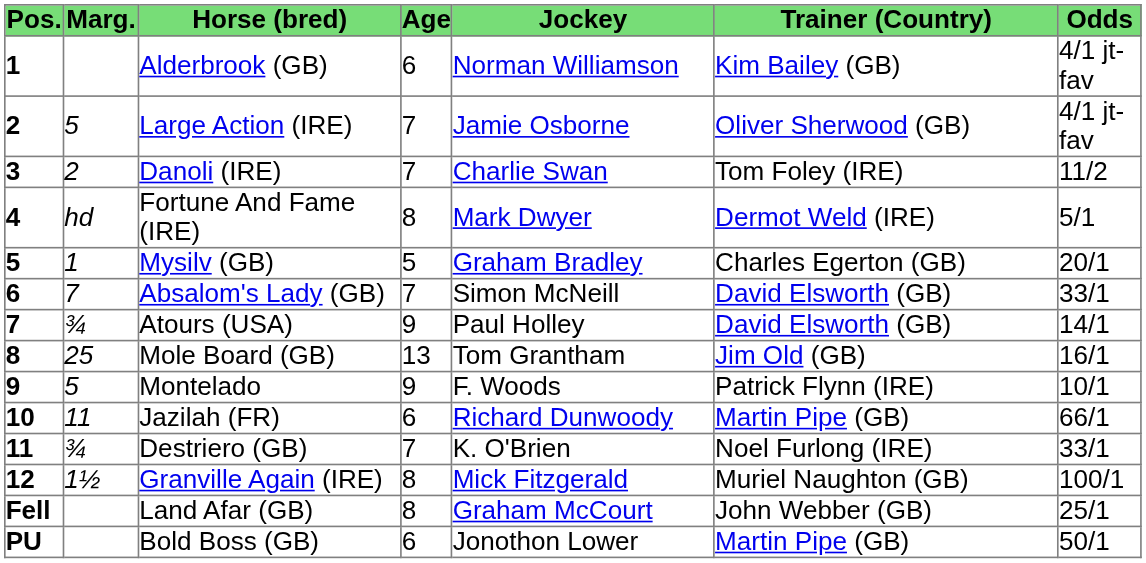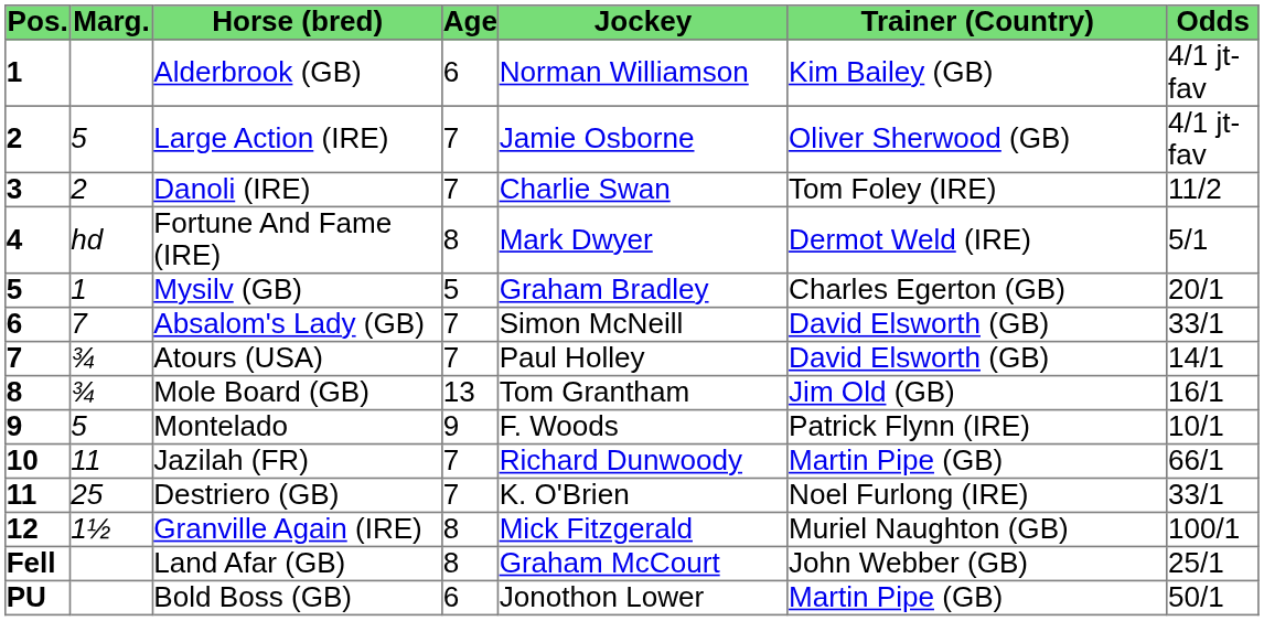Atours (USA) | Age: 9 -> 7
Mole Board (GB) | Marg.: 25 -> ¾
Jazilah (FR) | Age: 6 -> 7
Destriero (GB) | Marg.: ¾ -> 25
